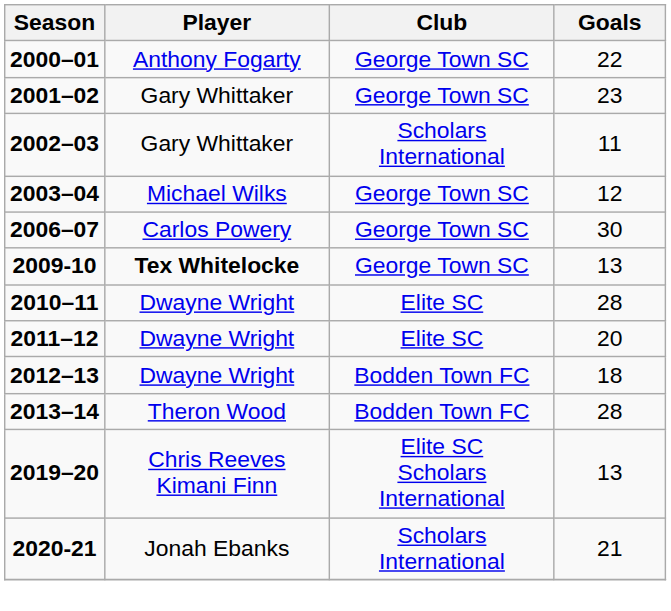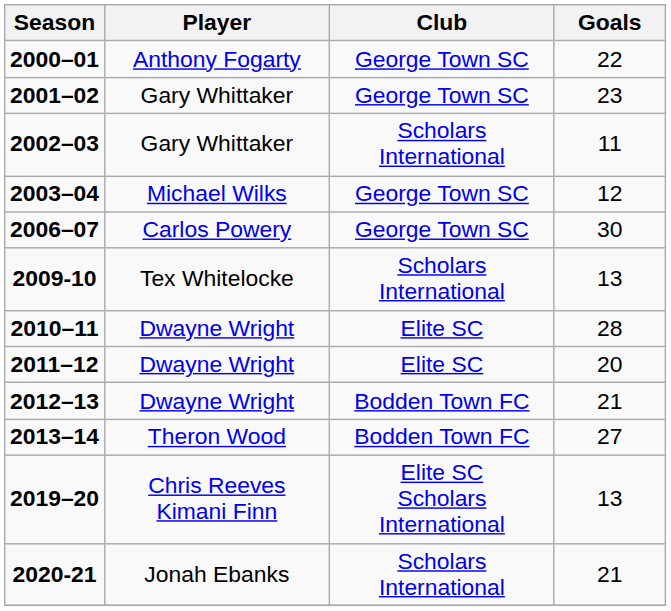2009-10 | Player: bold -> normal
2009-10 | Club: George Town SC -> Scholars International
2012–13 | Goals: 18 -> 21
2013–14 | Goals: 28 -> 27
